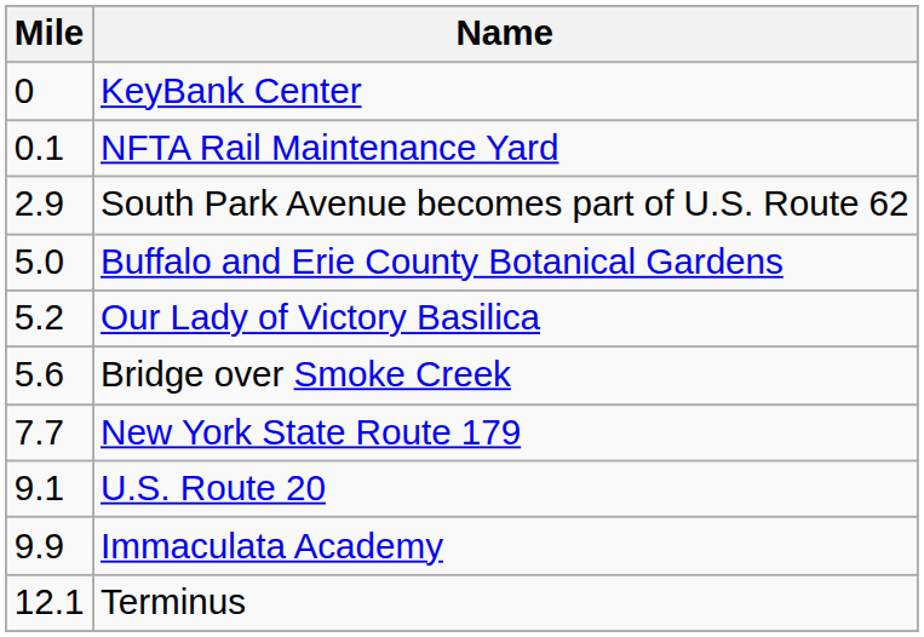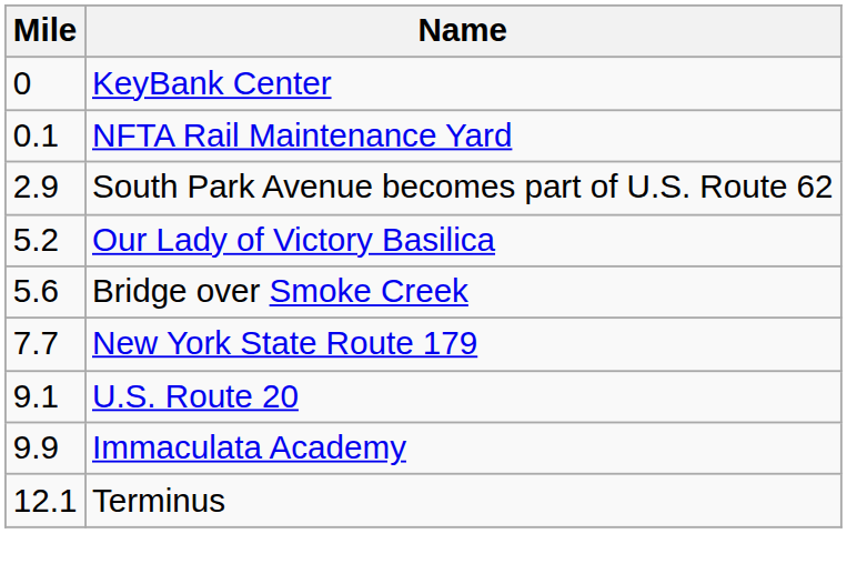- row: 5.0 | Buffalo and Erie County Botanical Gardens
